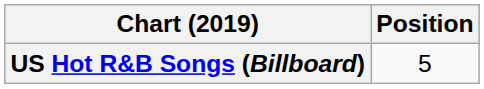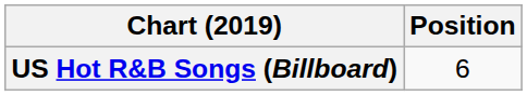US Hot R&B Songs (Billboard) | Position: 5 -> 6
